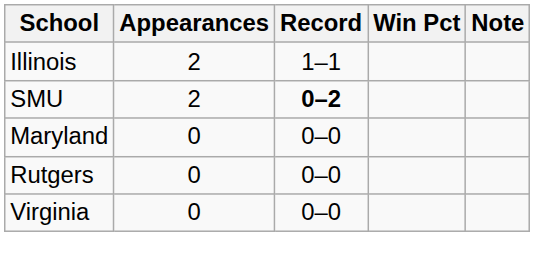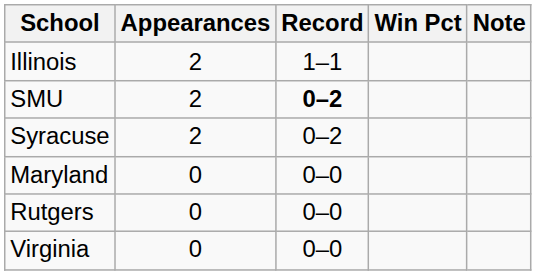+ row: Syracuse | 2 | 0–2
